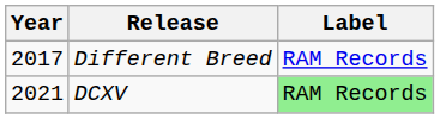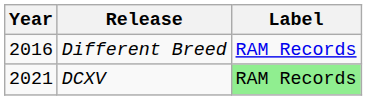Different Breed | Year: 2017 -> 2016
